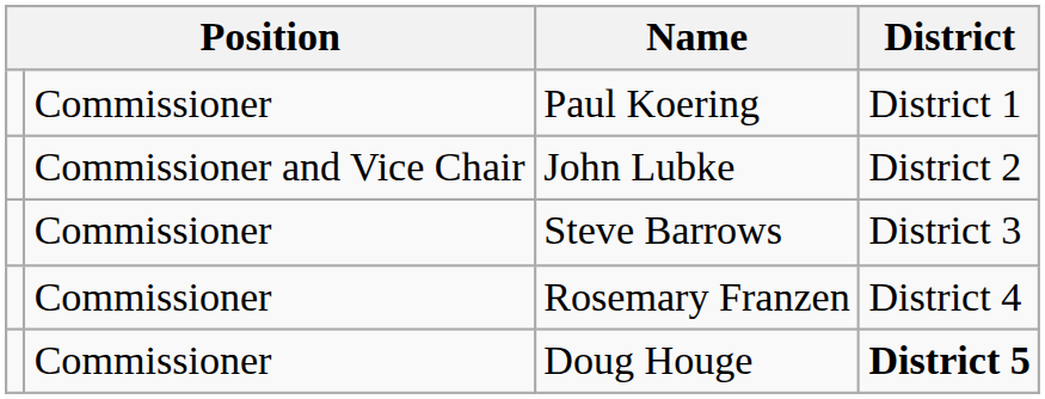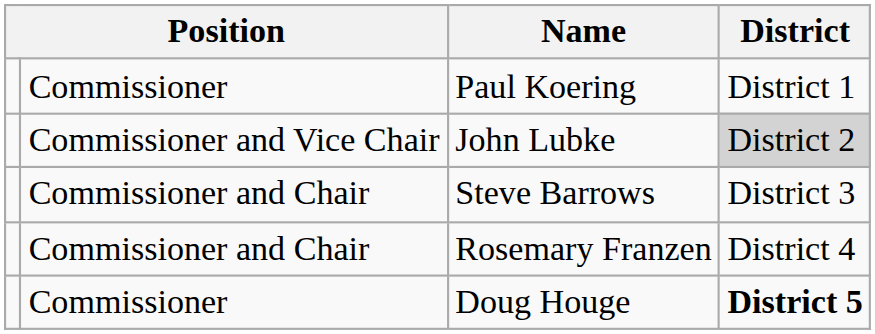John Lubke | District: no background -> lightgrey background
Steve Barrows | column 2: Commissioner -> Commissioner and Chair
Rosemary Franzen | column 2: Commissioner -> Commissioner and Chair
